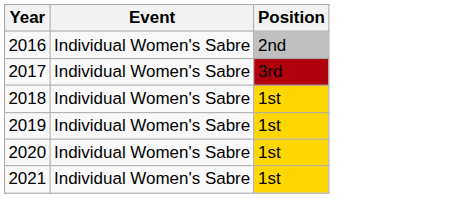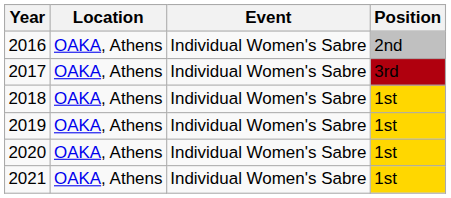+ column: Location | OAKA, Athens | OAKA, Athens | OAKA, Athens | OAKA, Athens | OAKA, Athens | OAKA, Athens
